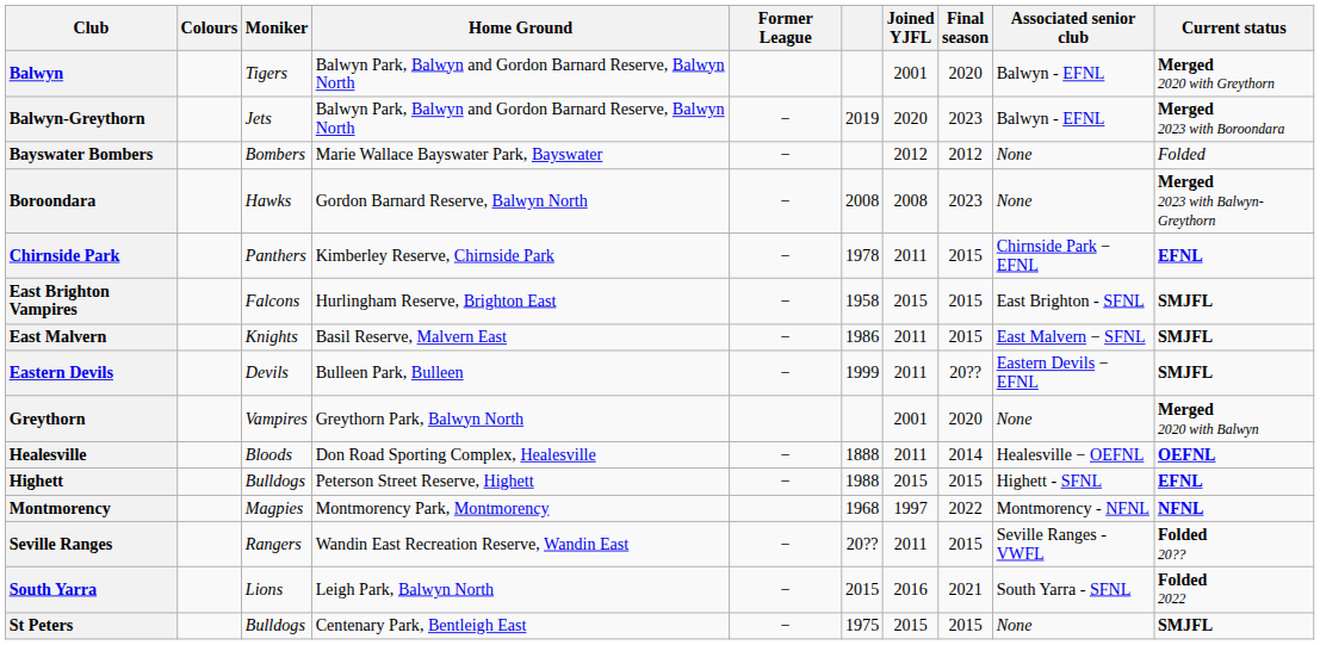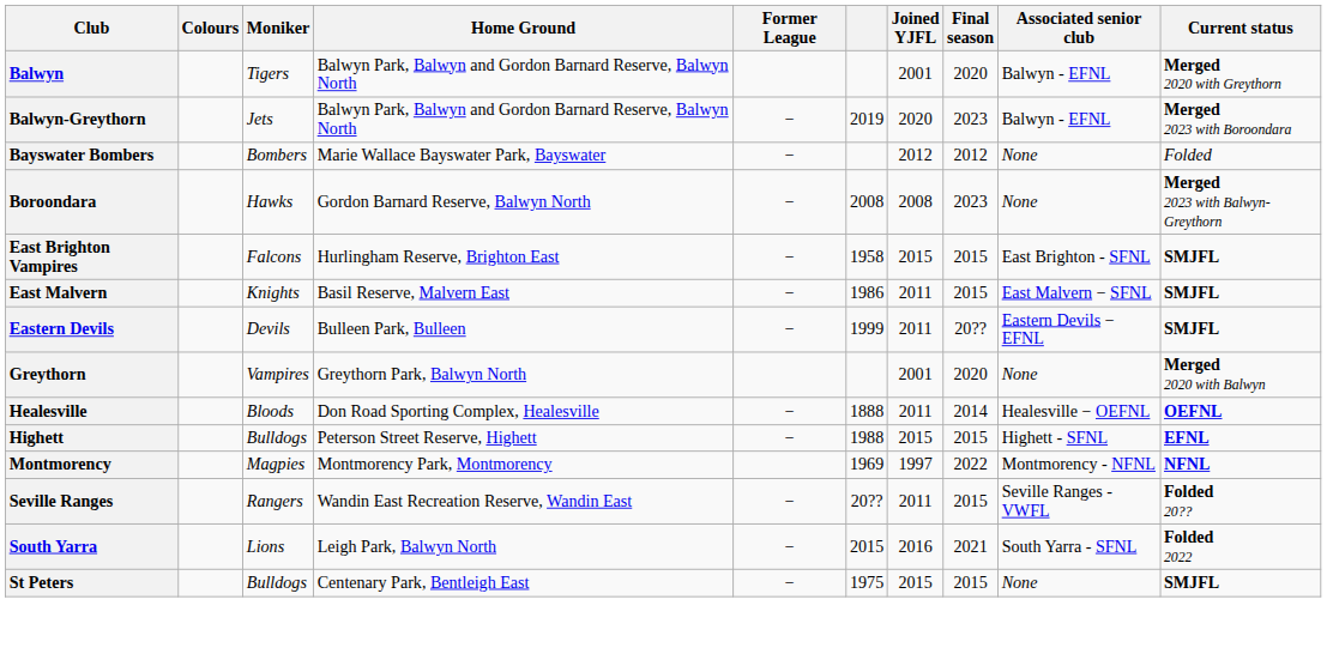- row: Chirnside Park | Panthers | Kimberley Reserve, Chirnside Park | − | 1978 | 2011 | 2015 | Chirnside Park − EFNL | EFNL
Montmorency | column 6: 1968 -> 1969
